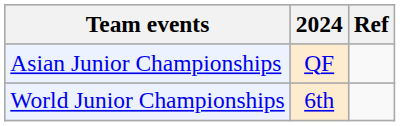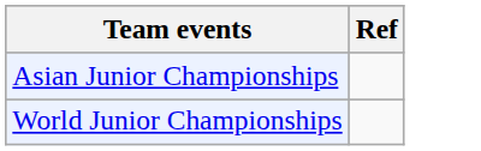- column: 2024 | QF | 6th
